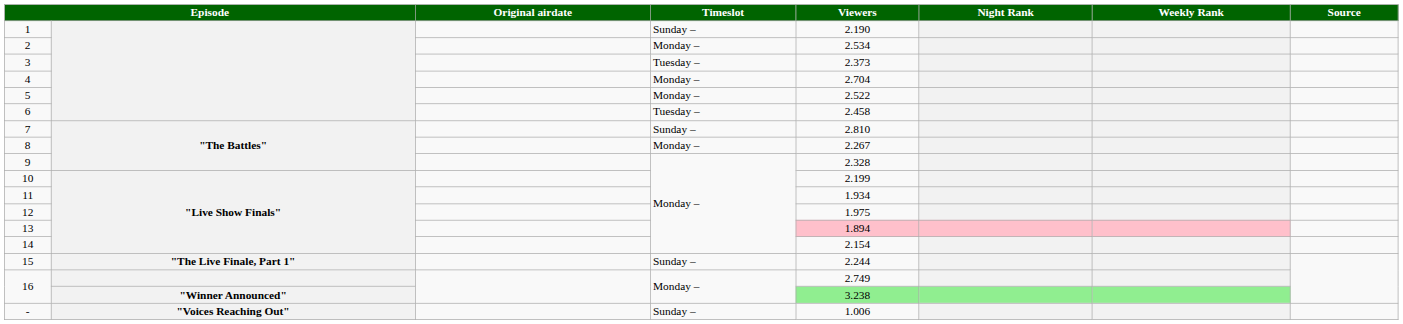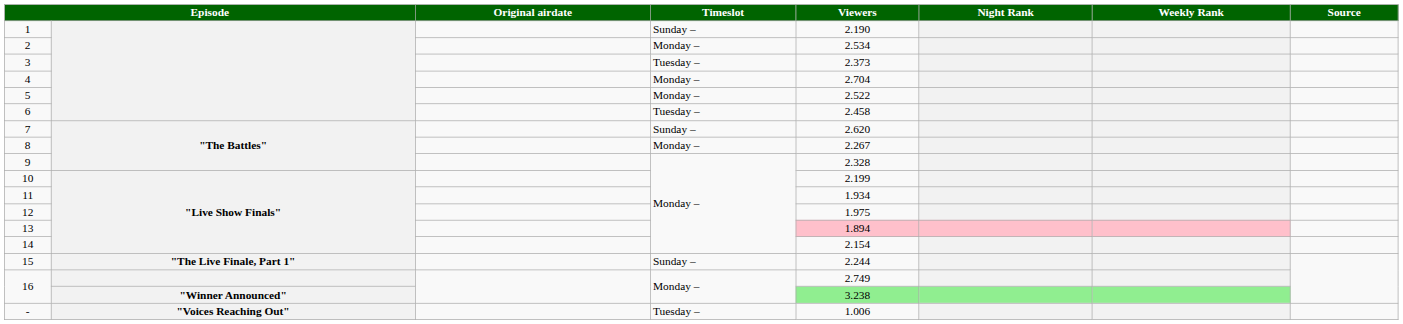7 | Viewers: 2.810 -> 2.620
- | Timeslot: Sunday – -> Tuesday –
